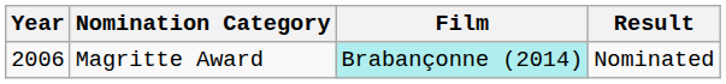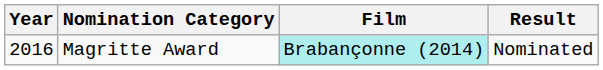Magritte Award | Year: 2006 -> 2016
